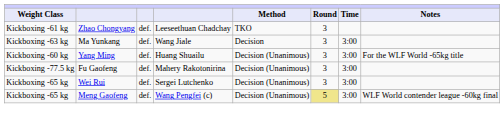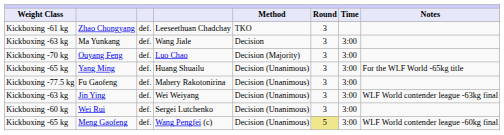+ row: Kickboxing -70 kg | Ouyang Feng | def. | Luo Chao | Decision (Majority) | 3 | 3:00
Yang Ming | Weight Class: Kickboxing -60 kg -> Kickboxing -65 kg
+ row: Kickboxing -63 kg | Jin Ying | def. | Wei Weiyang | Decision (Unanimous) | 3 | 3:00 | WLF World contender league -63kg final
Wei Rui | Weight Class: Kickboxing -65 kg -> Kickboxing -60 kg
